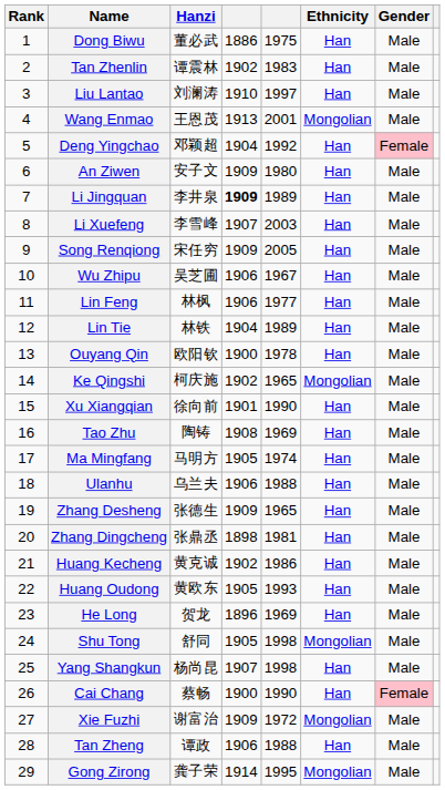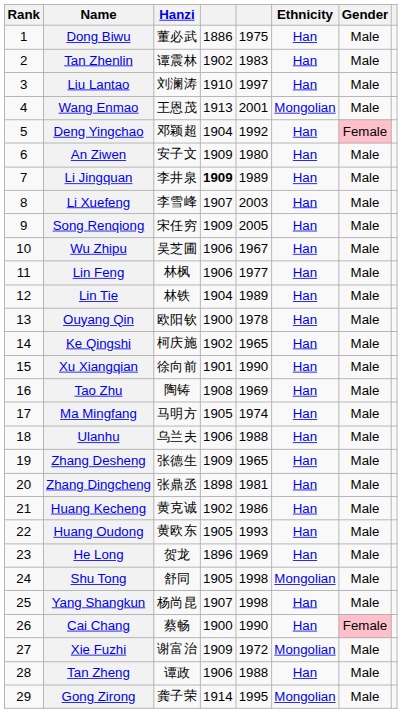Ke Qingshi | Ethnicity: Mongolian -> Han
